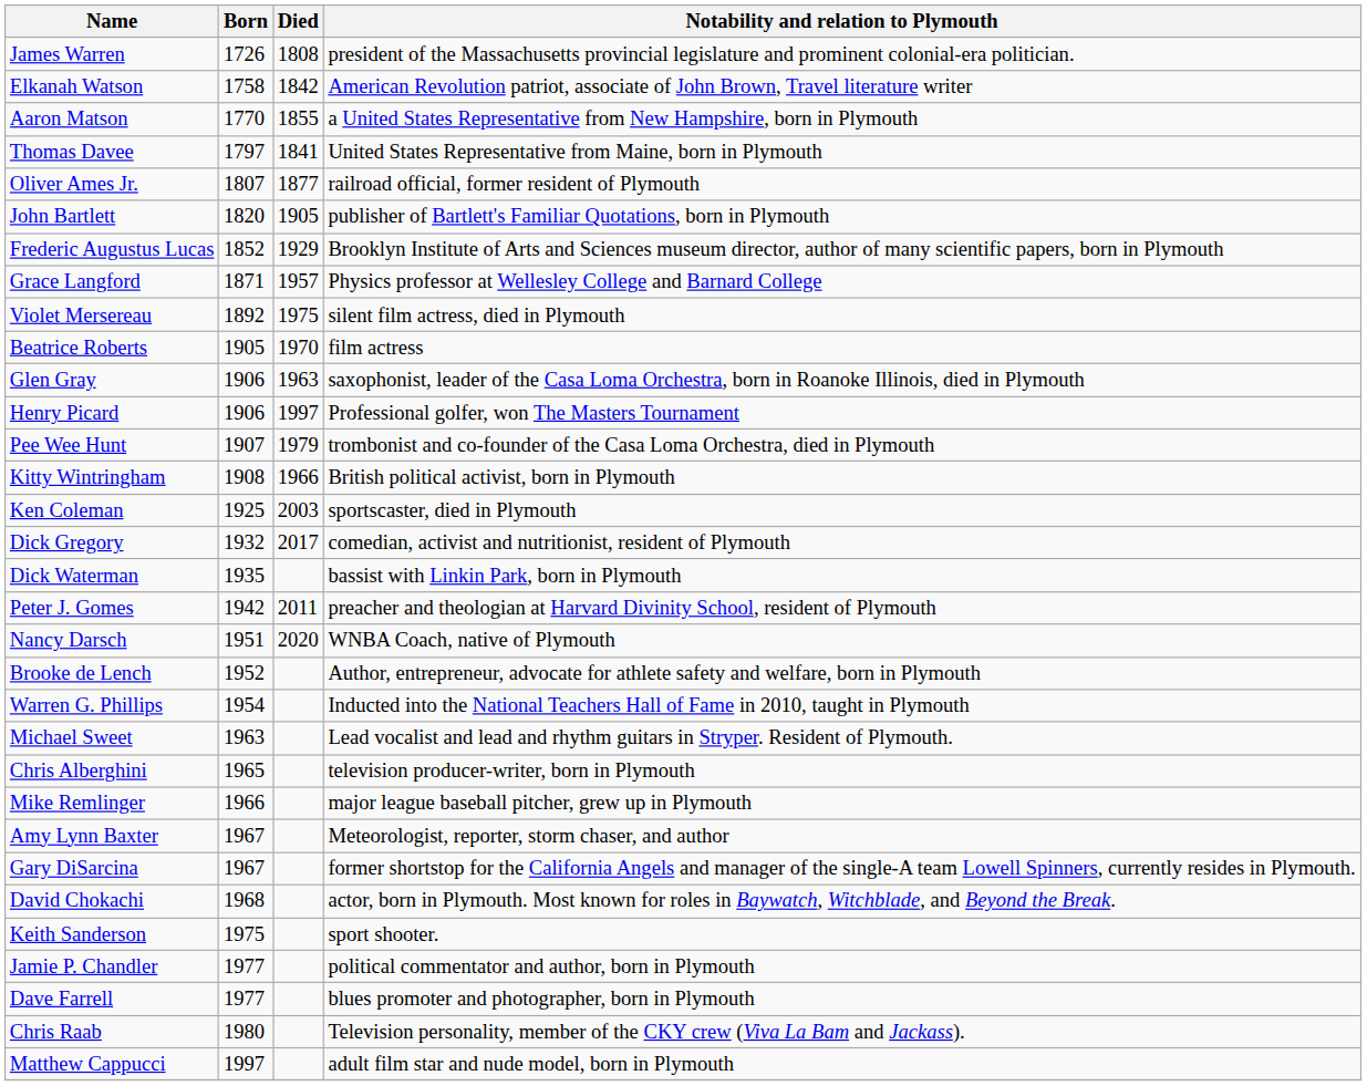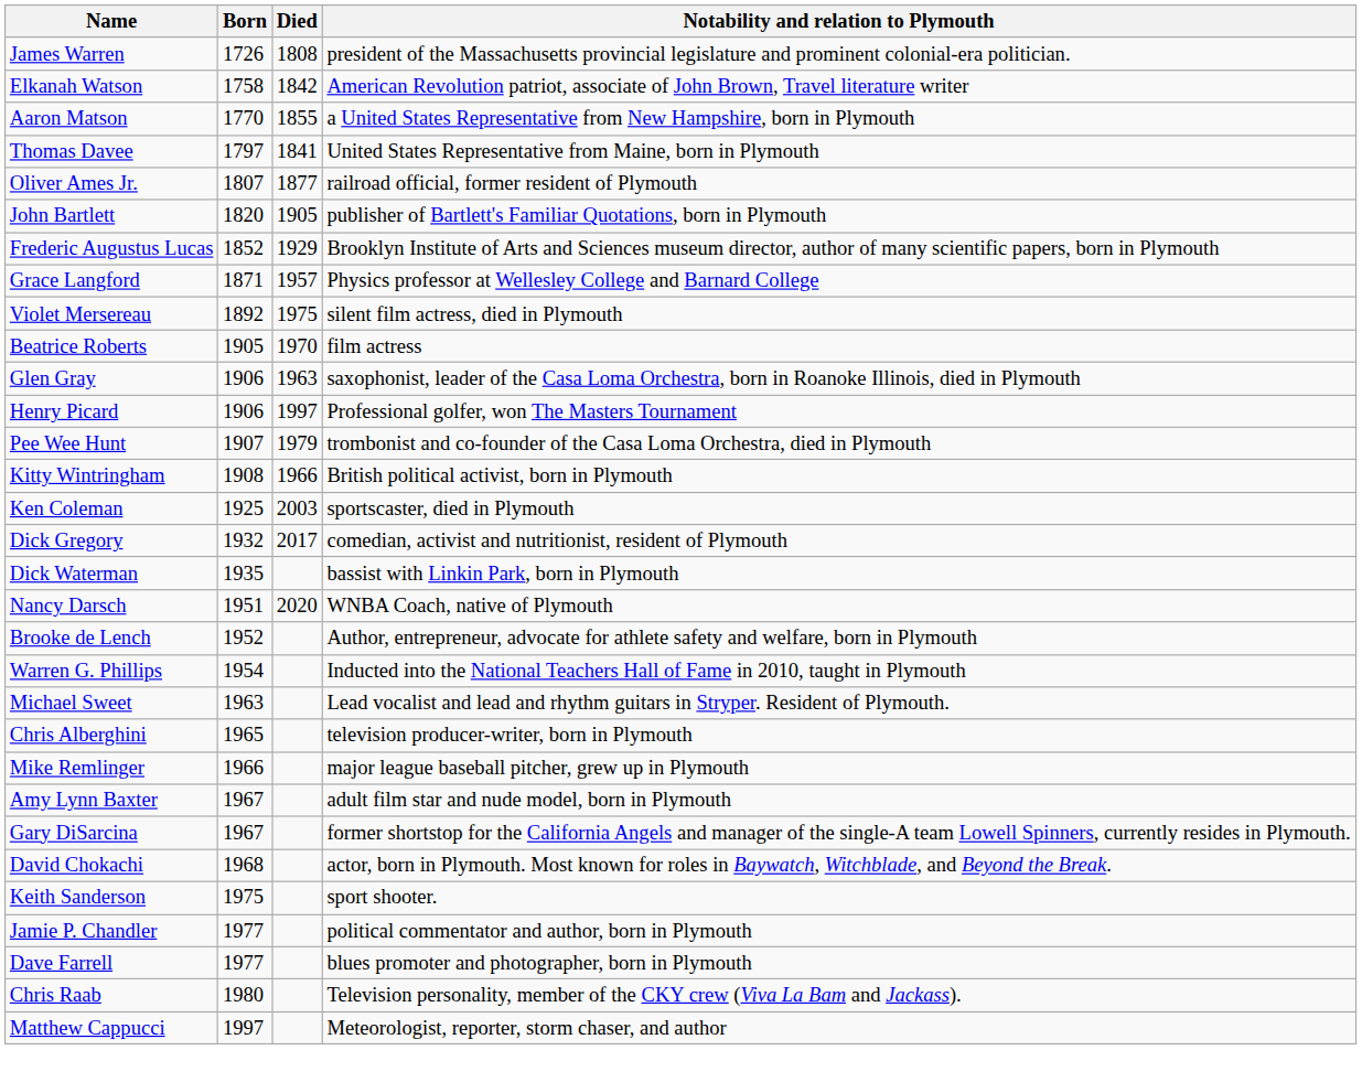- row: Peter J. Gomes | 1942 | 2011 | preacher and theologian at Harvard Divinity School, resident of Plymouth
Amy Lynn Baxter | Notability and relation to Plymouth: Meteorologist, reporter, storm chaser, and author -> adult film star and nude model, born in Plymouth
Matthew Cappucci | Notability and relation to Plymouth: adult film star and nude model, born in Plymouth -> Meteorologist, reporter, storm chaser, and author
